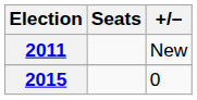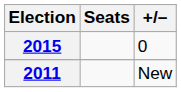rows swapped: 2011 <-> 2015
